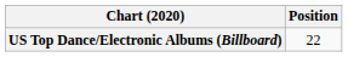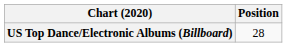US Top Dance/Electronic Albums (Billboard) | Position: 22 -> 28
